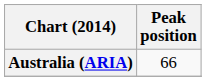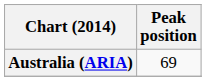Australia (ARIA) | Peak position: 66 -> 69
